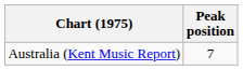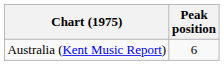Australia (Kent Music Report) | Peak position: 7 -> 6
